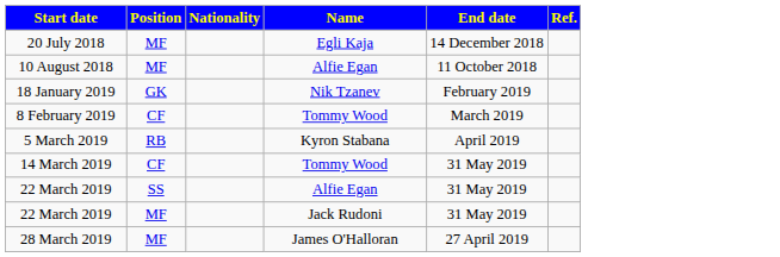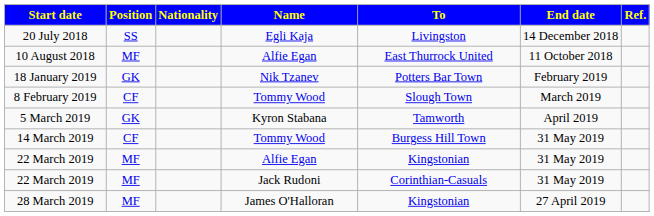+ column: To | Livingston | East Thurrock United | Potters Bar Town | Slough Town | Tamworth | Burgess Hill Town | Kingstonian | Corinthian-Casuals | Kingstonian
20 July 2018 | Position: MF -> SS
5 March 2019 | Position: RB -> GK
22 March 2019 / Alfie Egan | Position: SS -> MF
